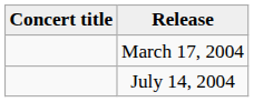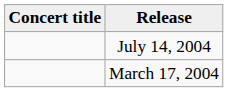rows swapped: March 17, 2004 <-> July 14, 2004
